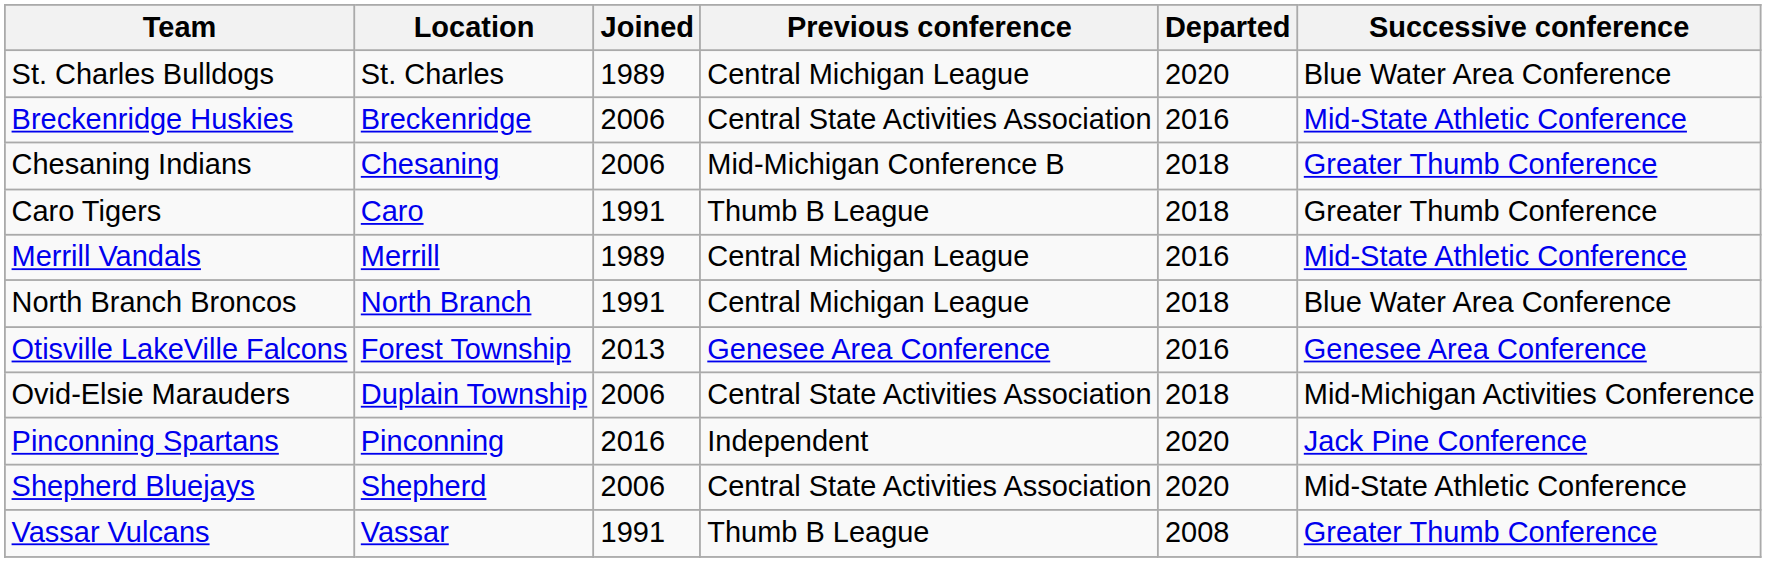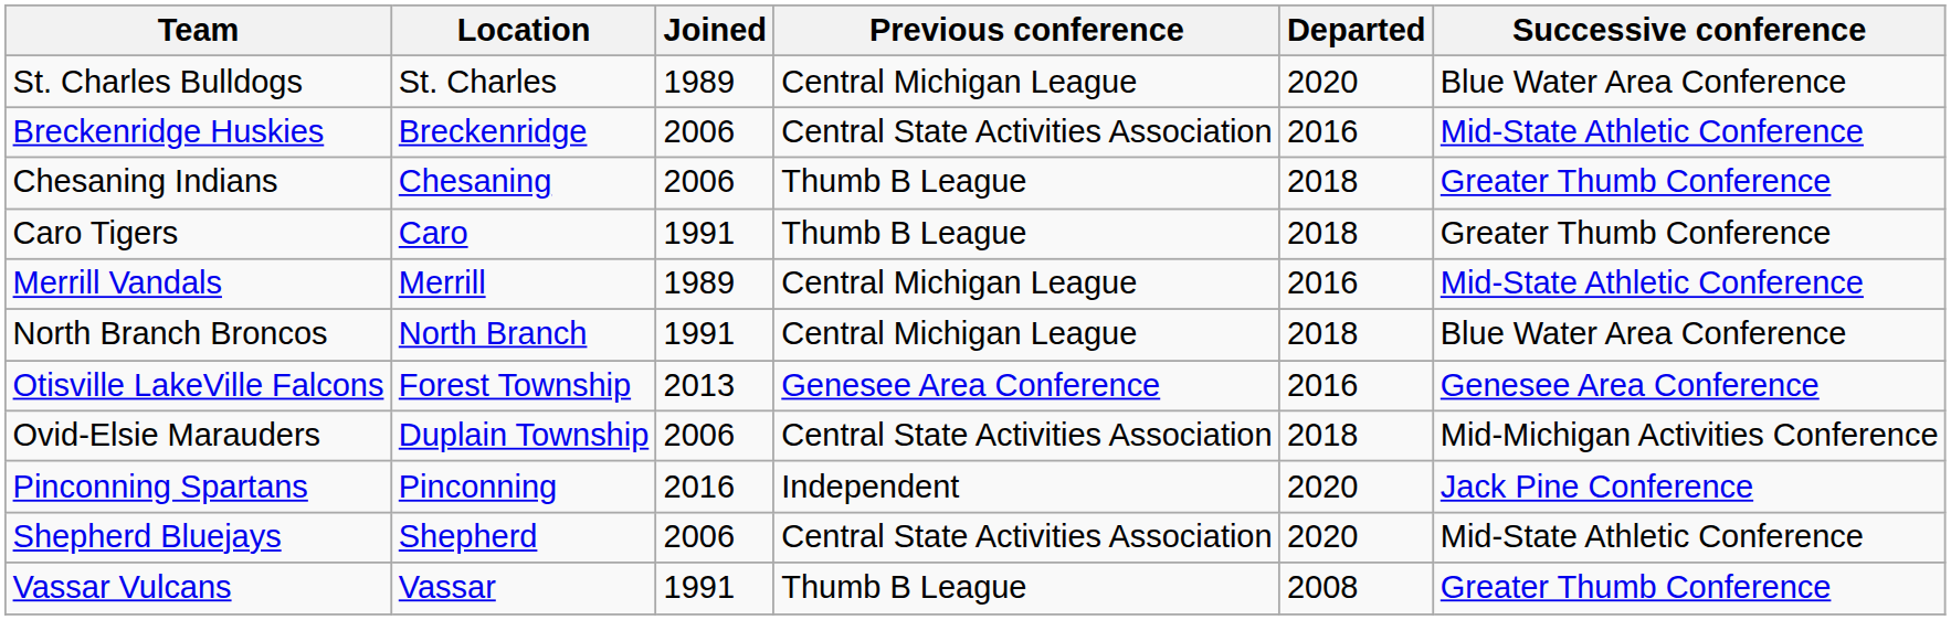Chesaning Indians | Previous conference: Mid-Michigan Conference B -> Thumb B League
